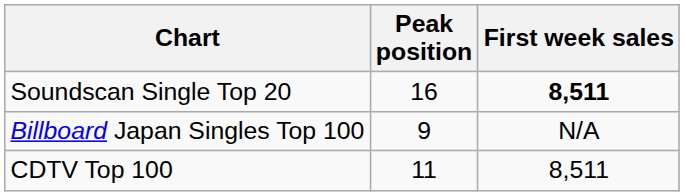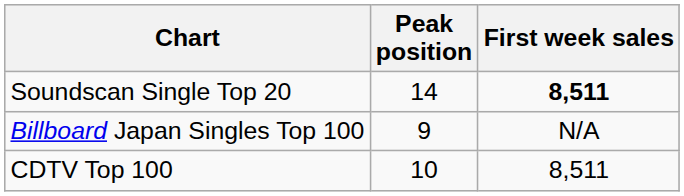Soundscan Single Top 20 | Peak position: 16 -> 14
CDTV Top 100 | Peak position: 11 -> 10
